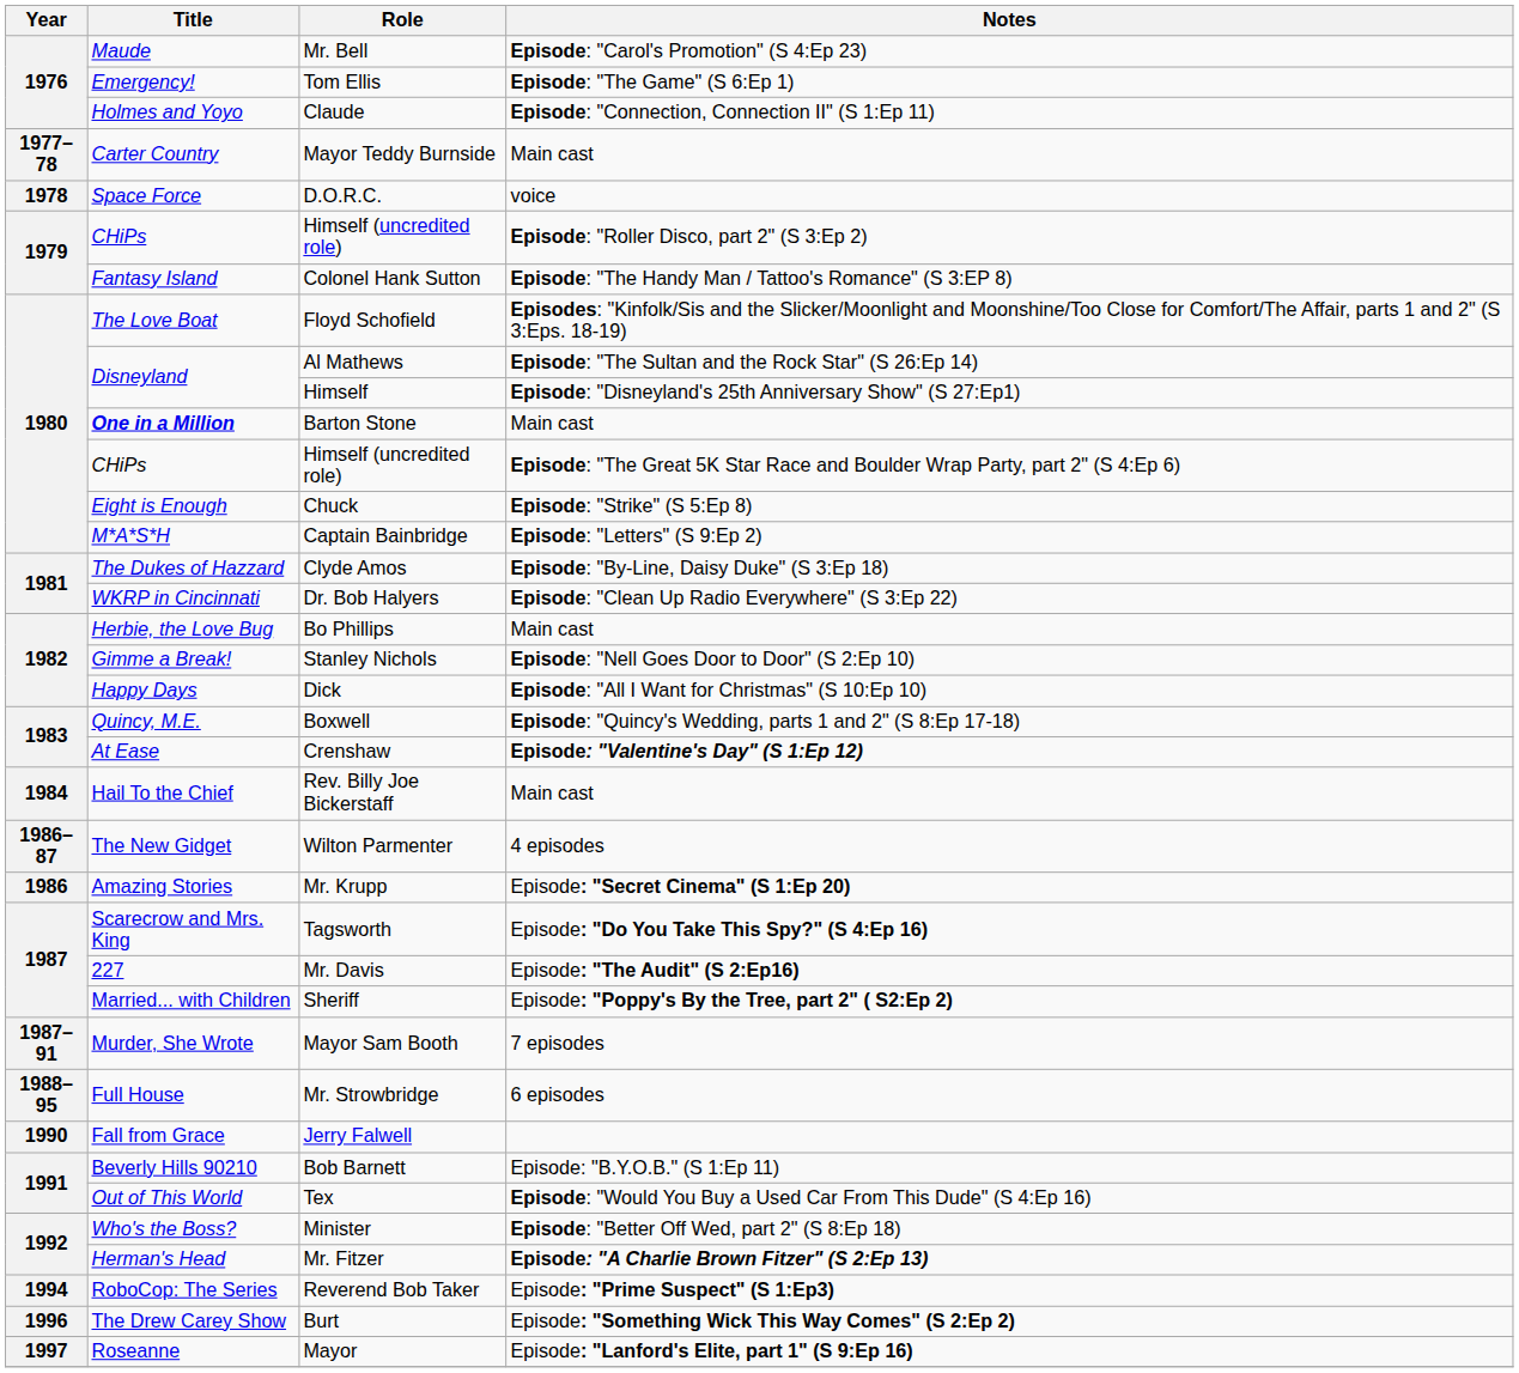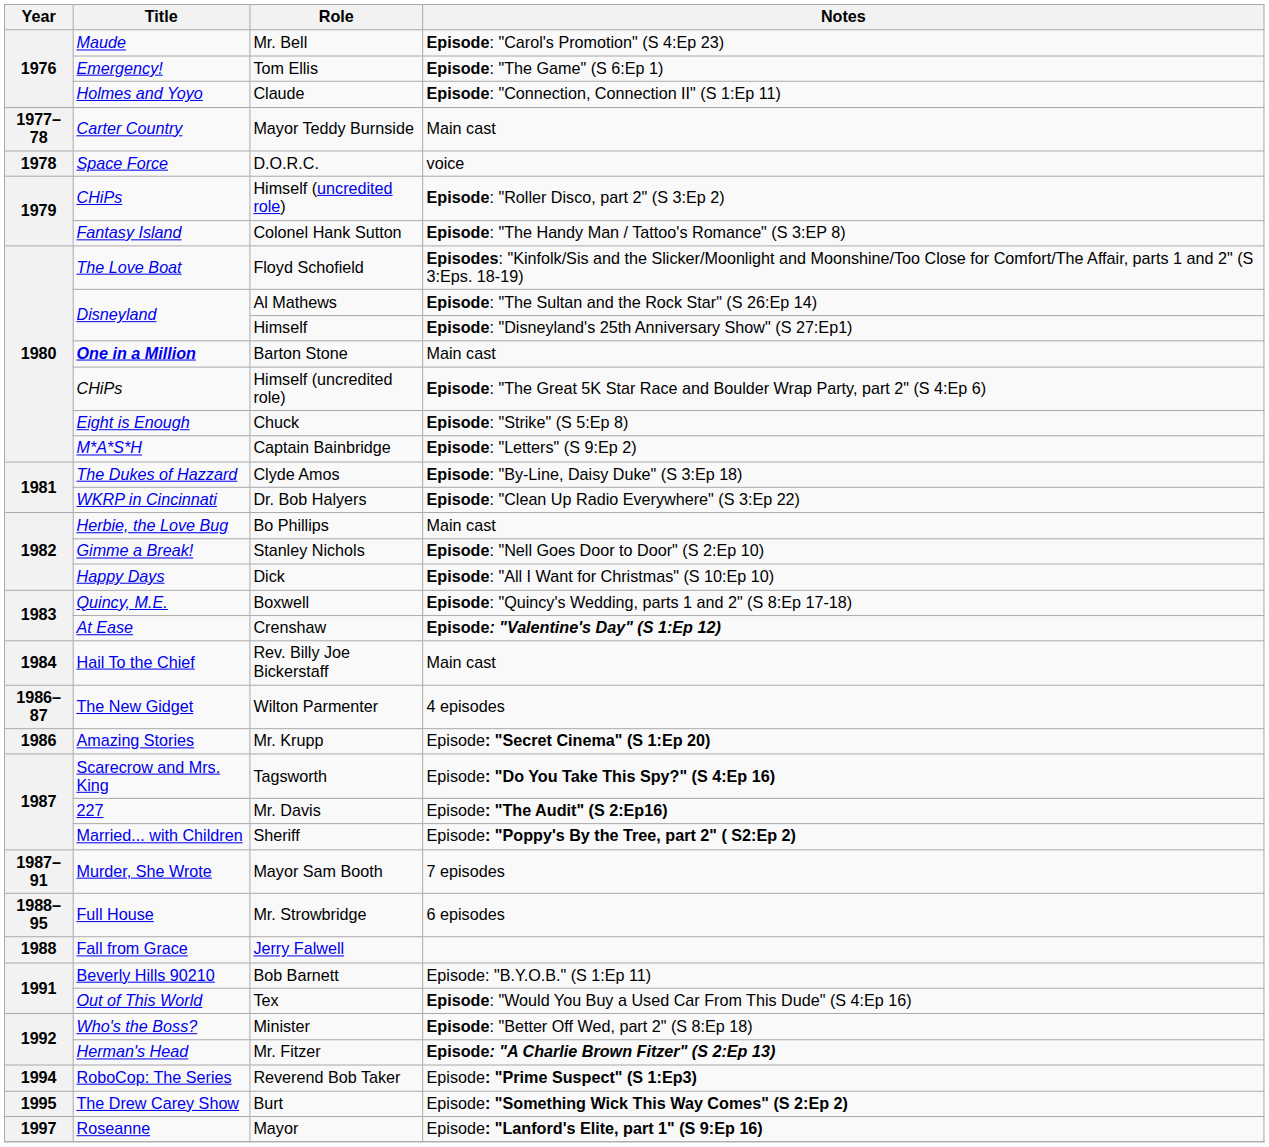Jerry Falwell | Year: 1990 -> 1988
Burt | Year: 1996 -> 1995
